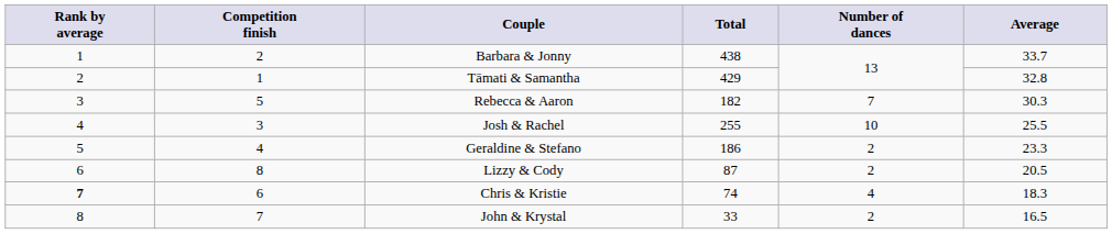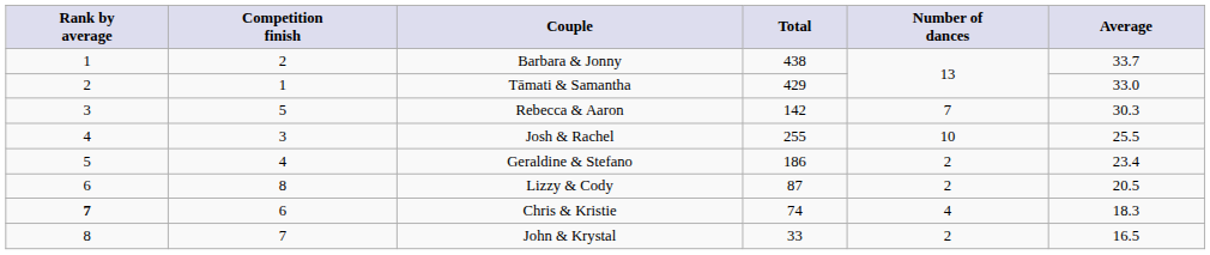Tāmati & Samantha | Average: 32.8 -> 33.0
Rebecca & Aaron | Total: 182 -> 142
Geraldine & Stefano | Average: 23.3 -> 23.4
